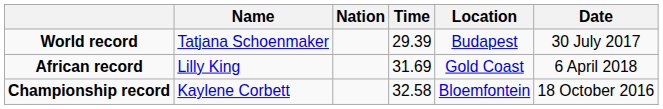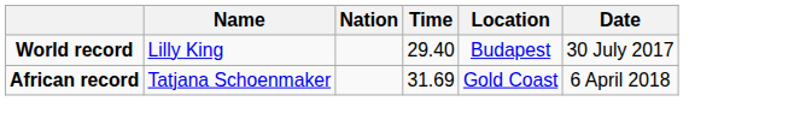World record | Name: Tatjana Schoenmaker -> Lilly King
World record | Time: 29.39 -> 29.40
African record | Name: Lilly King -> Tatjana Schoenmaker
- row: Championship record | Kaylene Corbett | 32.58 | Bloemfontein | 18 October 2016
